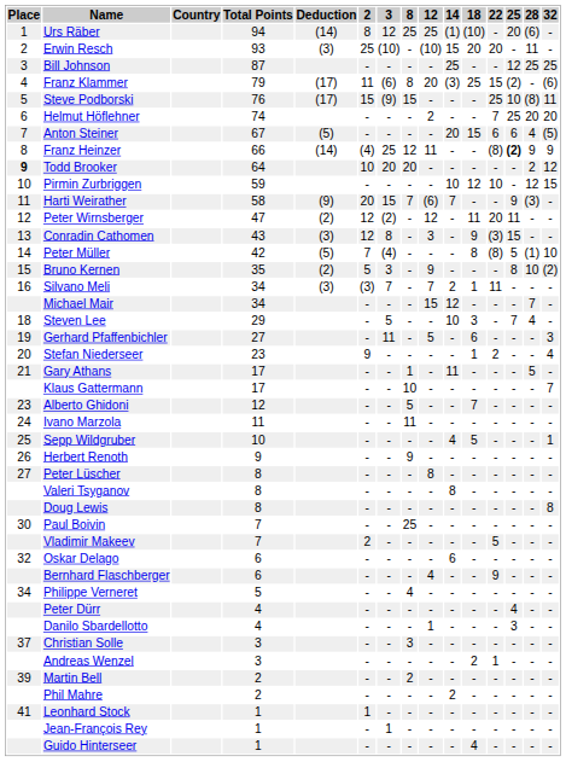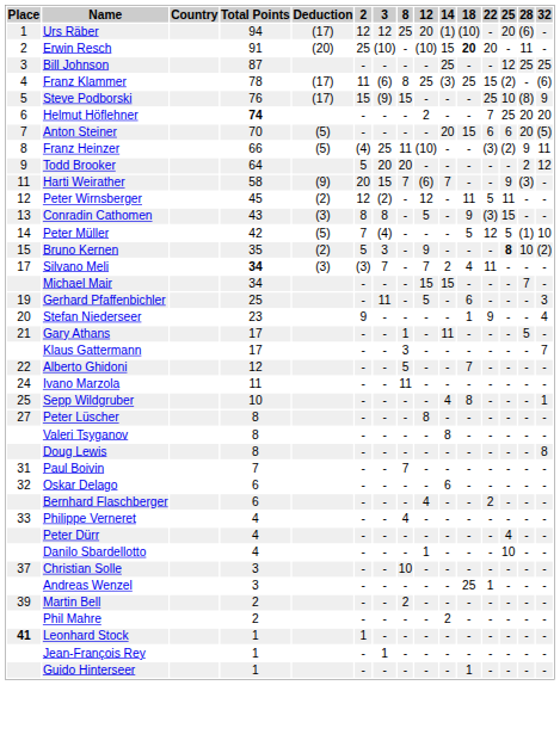Urs Räber | Deduction: (14) -> (17)
Urs Räber | 2: 8 -> 12
Urs Räber | 12: 25 -> 20
Erwin Resch | Total Points: 93 -> 91
Erwin Resch | Deduction: (3) -> (20)
Erwin Resch | 18: normal -> bold
Franz Klammer | Total Points: 79 -> 78
Franz Klammer | 12: 20 -> 25
Steve Podborski | 32: 11 -> 9
Helmut Höflehner | Total Points: normal -> bold
Anton Steiner | Total Points: 67 -> 70
Anton Steiner | 28: 4 -> 20
Franz Heinzer | Deduction: (14) -> (5)
Franz Heinzer | 8: 12 -> 11
Franz Heinzer | 12: 11 -> (10)
Franz Heinzer | 22: (8) -> (3)
Franz Heinzer | 25: bold -> normal
Franz Heinzer | 32: 9 -> 11
Todd Brooker | Place: bold -> normal
Todd Brooker | 2: 10 -> 5
- row: 10 | Pirmin Zurbriggen | 59 | - | - | - | - | 10 | 12 | 10 | - | 12 | 15
Peter Wirnsberger | Total Points: 47 -> 45
Peter Wirnsberger | 22: 20 -> 5
Conradin Cathomen | 2: 12 -> 8
Conradin Cathomen | 12: 3 -> 5
Peter Müller | 18: 8 -> 5
Peter Müller | 22: (8) -> 12
Bruno Kernen | 25: normal -> bold
Silvano Meli | Place: 16 -> 17
Silvano Meli | Total Points: normal -> bold
Silvano Meli | 18: 1 -> 4
Michael Mair | 14: 12 -> 15
- row: 18 | Steven Lee | 29 | - | 5 | - | - | 10 | 3 | - | 7 | 4 | -
Gerhard Pfaffenbichler | Total Points: 27 -> 25
Stefan Niederseer | 22: 2 -> 9
Klaus Gattermann | 8: 10 -> 3
Alberto Ghidoni | Place: 23 -> 22
Sepp Wildgruber | 18: 5 -> 8
- row: 26 | Herbert Renoth | 9 | - | - | 9 | - | - | - | - | - | - | -
Paul Boivin | Place: 30 -> 31
Paul Boivin | 8: 25 -> 7
- row: Vladimir Makeev | 7 | 2 | - | - | - | - | - | 5 | - | - | -
Bernhard Flaschberger | 22: 9 -> 2
Philippe Verneret | Place: 34 -> 33
Philippe Verneret | Total Points: 5 -> 4
Danilo Sbardellotto | 25: 3 -> 10
Christian Solle | 8: 3 -> 10
Andreas Wenzel | 18: 2 -> 25
Leonhard Stock | Place: normal -> bold
Guido Hinterseer | 18: 4 -> 1
